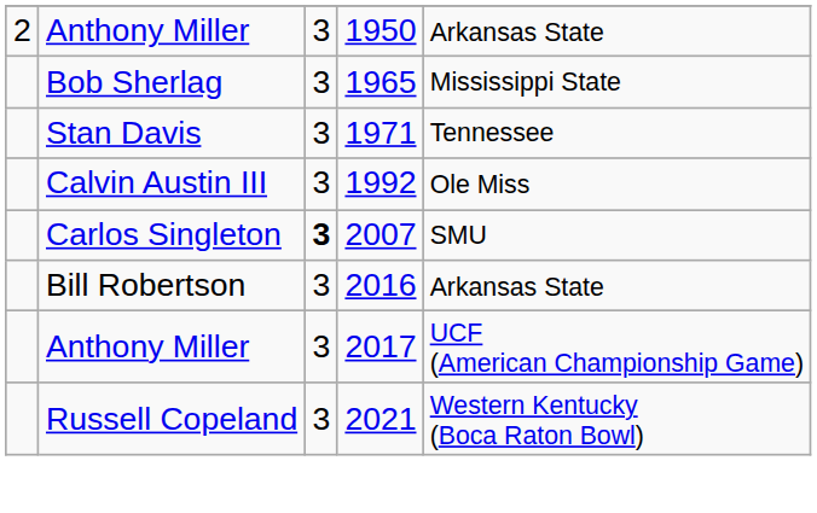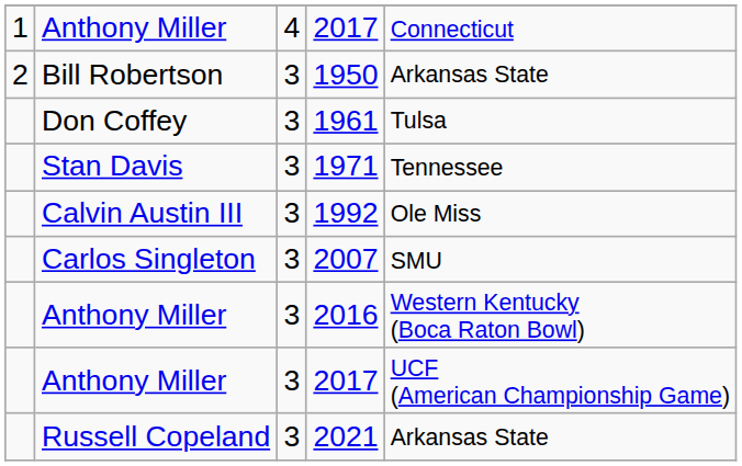+ row: 1 | Anthony Miller | 4 | 2017 | Connecticut
1950 | column 2: Anthony Miller -> Bill Robertson
+ row: Don Coffey | 3 | 1961 | Tulsa
- row: Bob Sherlag | 3 | 1965 | Mississippi State
2007 | column 3: bold -> normal
2016 | column 2: Bill Robertson -> Anthony Miller
2016 | column 5: Arkansas State -> Western Kentucky (Boca Raton Bowl)
2021 | column 5: Western Kentucky (Boca Raton Bowl) -> Arkansas State
